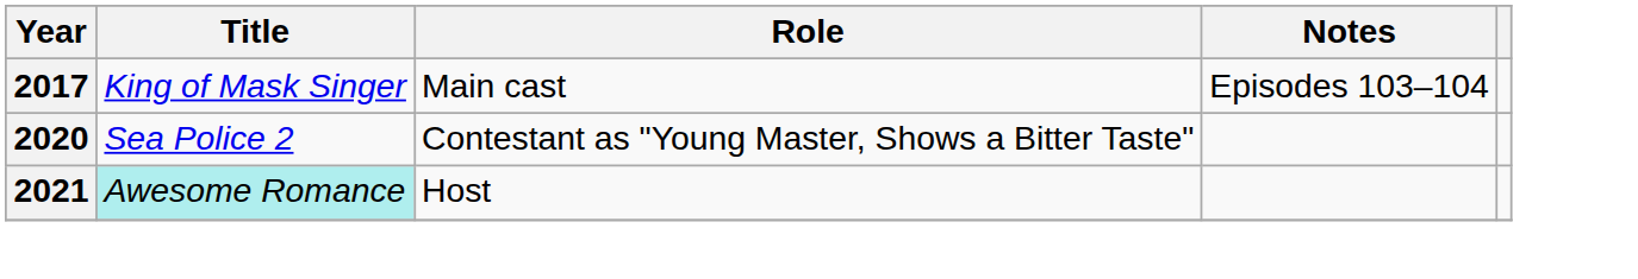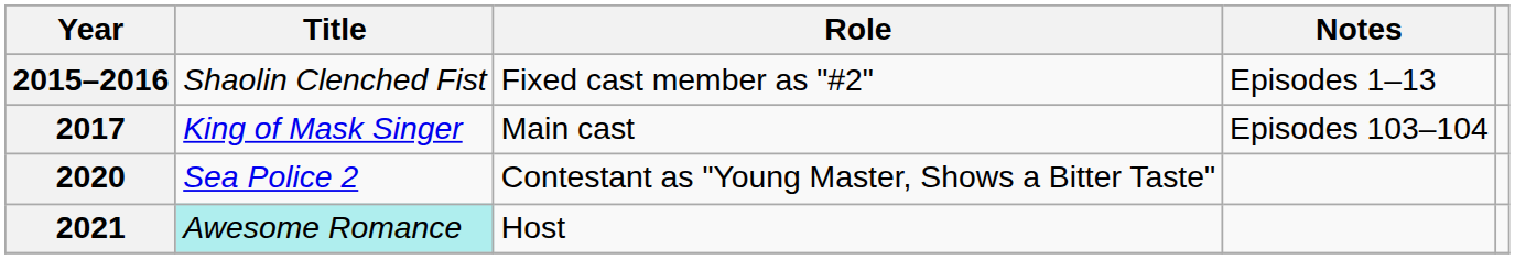+ row: 2015–2016 | Shaolin Clenched Fist | Fixed cast member as "#2" | Episodes 1–13
